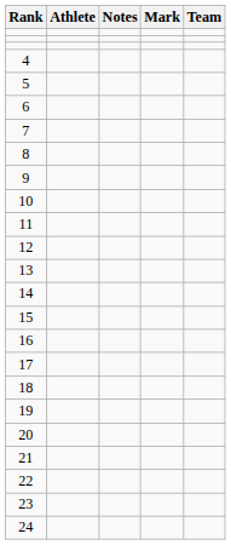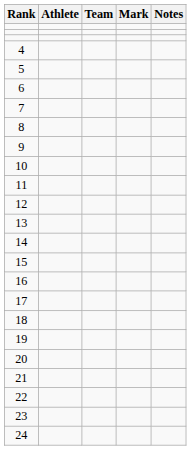columns swapped: Team <-> Notes
